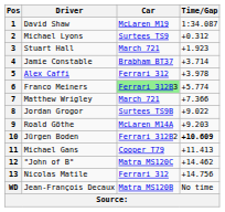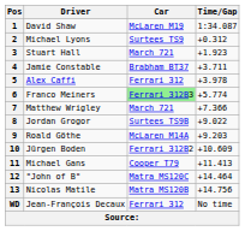4 | Time/Gap: +3.714 -> +3.711
10 | Time/Gap: bold -> normal
12 | Time/Gap: +14.462 -> +14.464
13 | Car: Ferrari 312 -> Matra MS120B
WD | Car: Matra MS120B -> Ferrari 312
